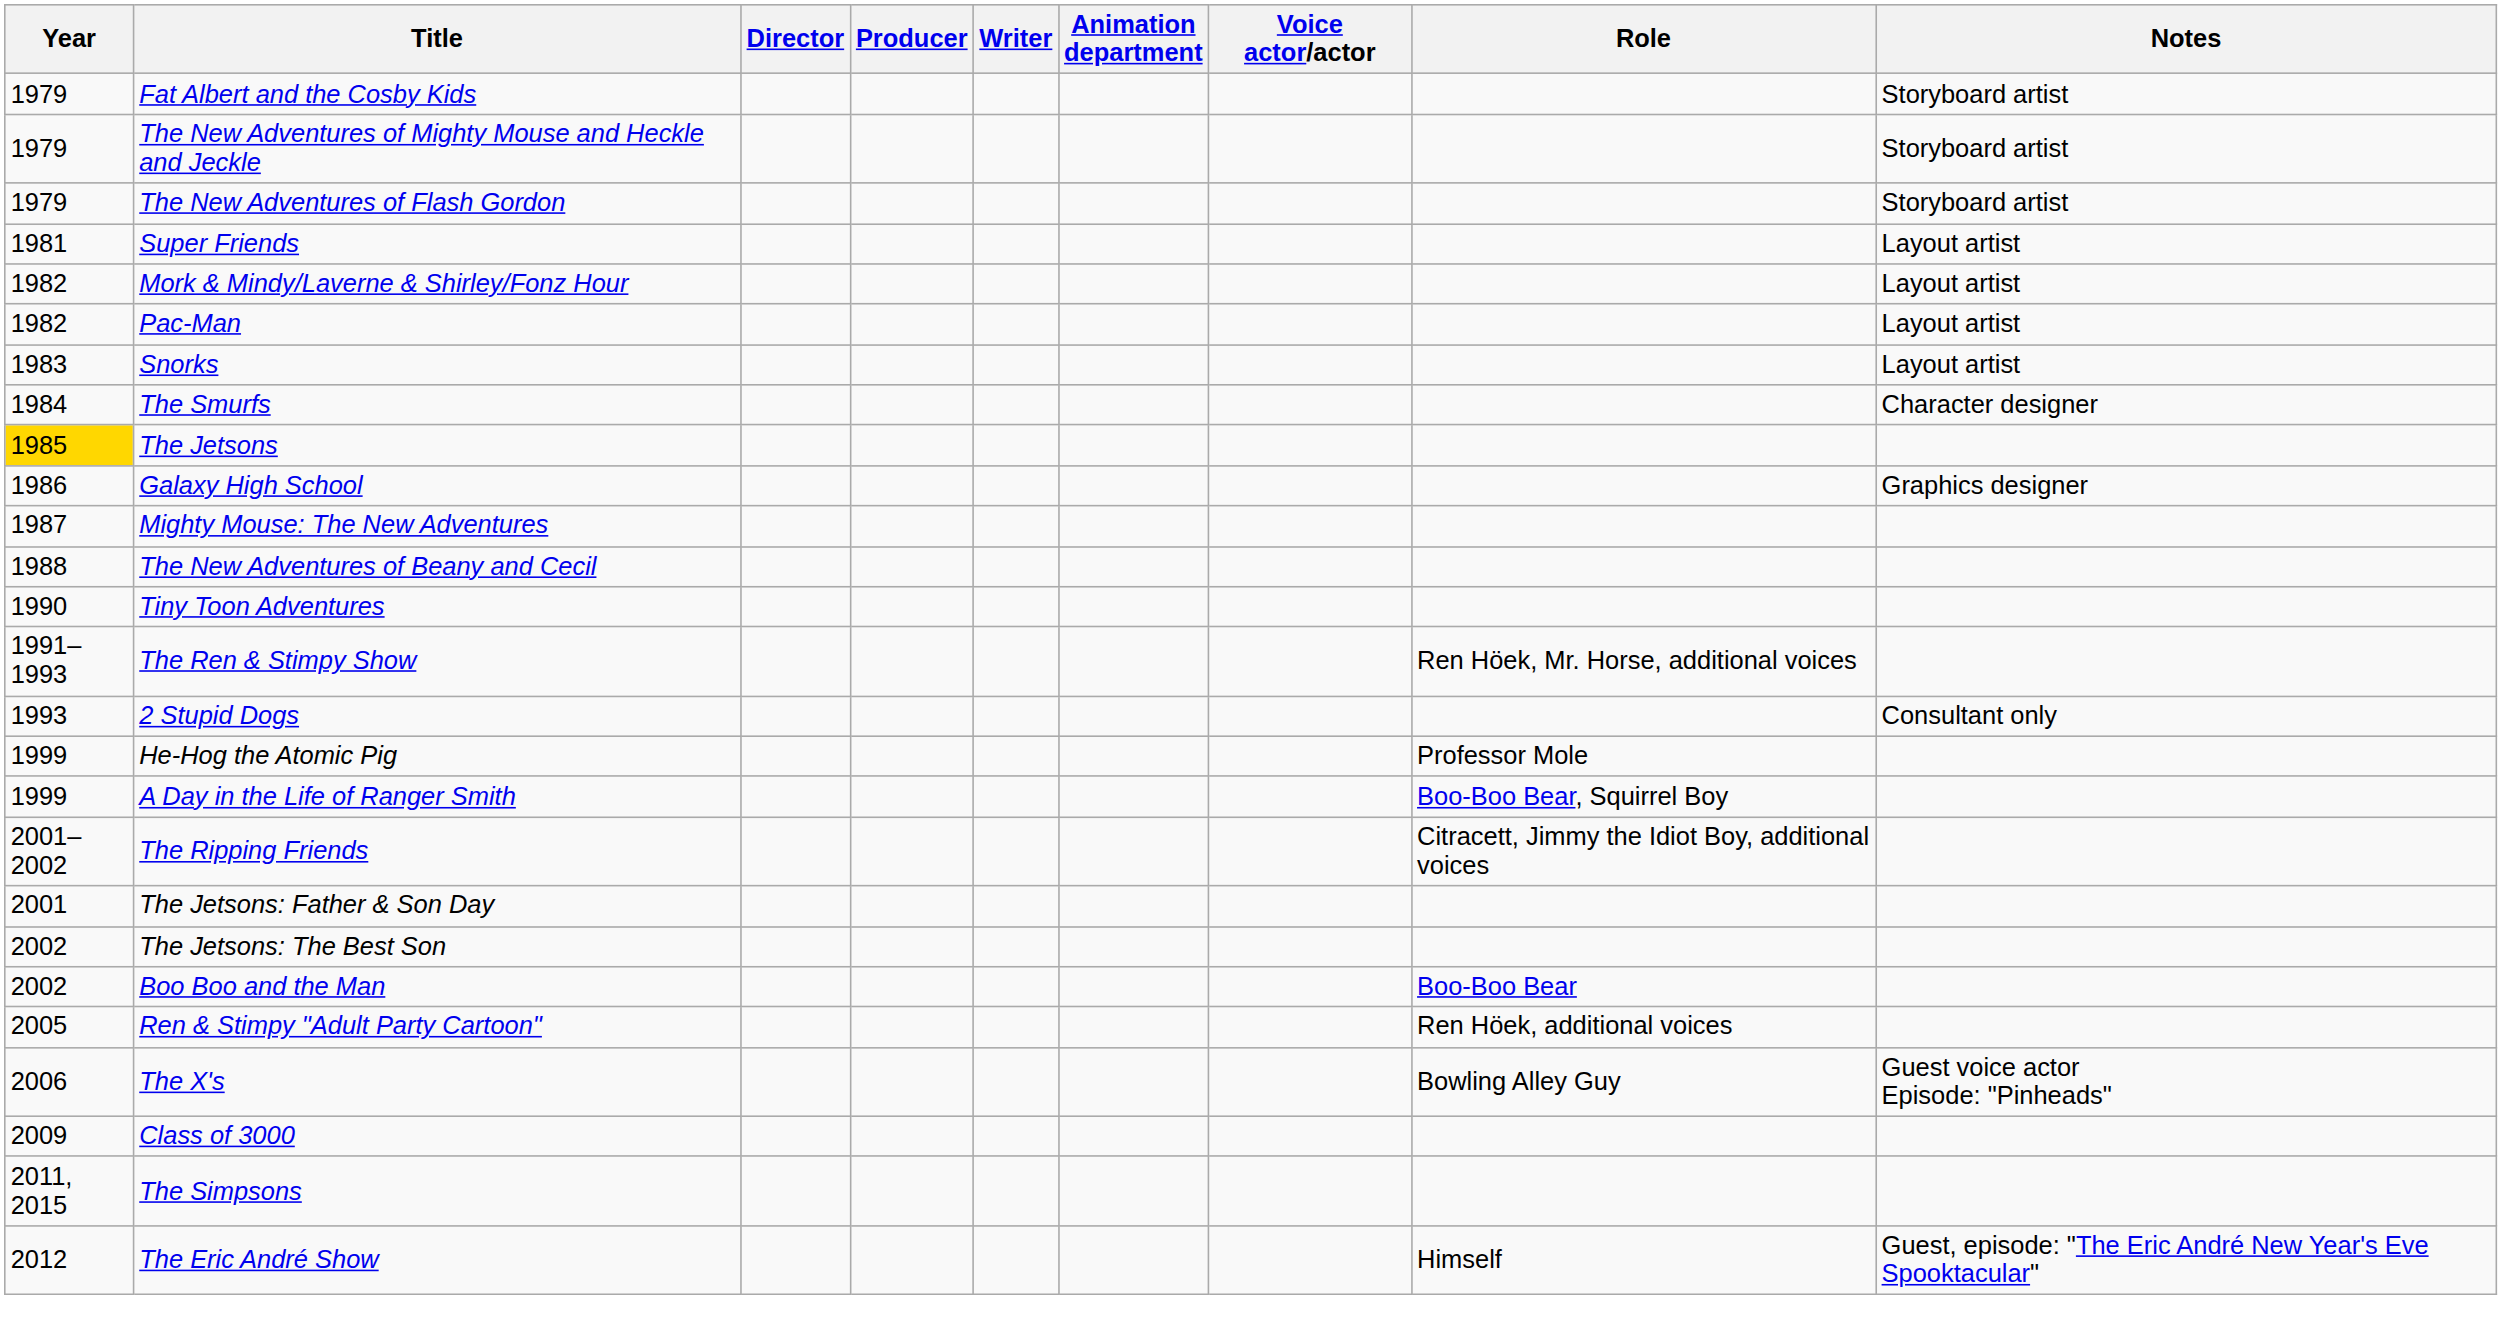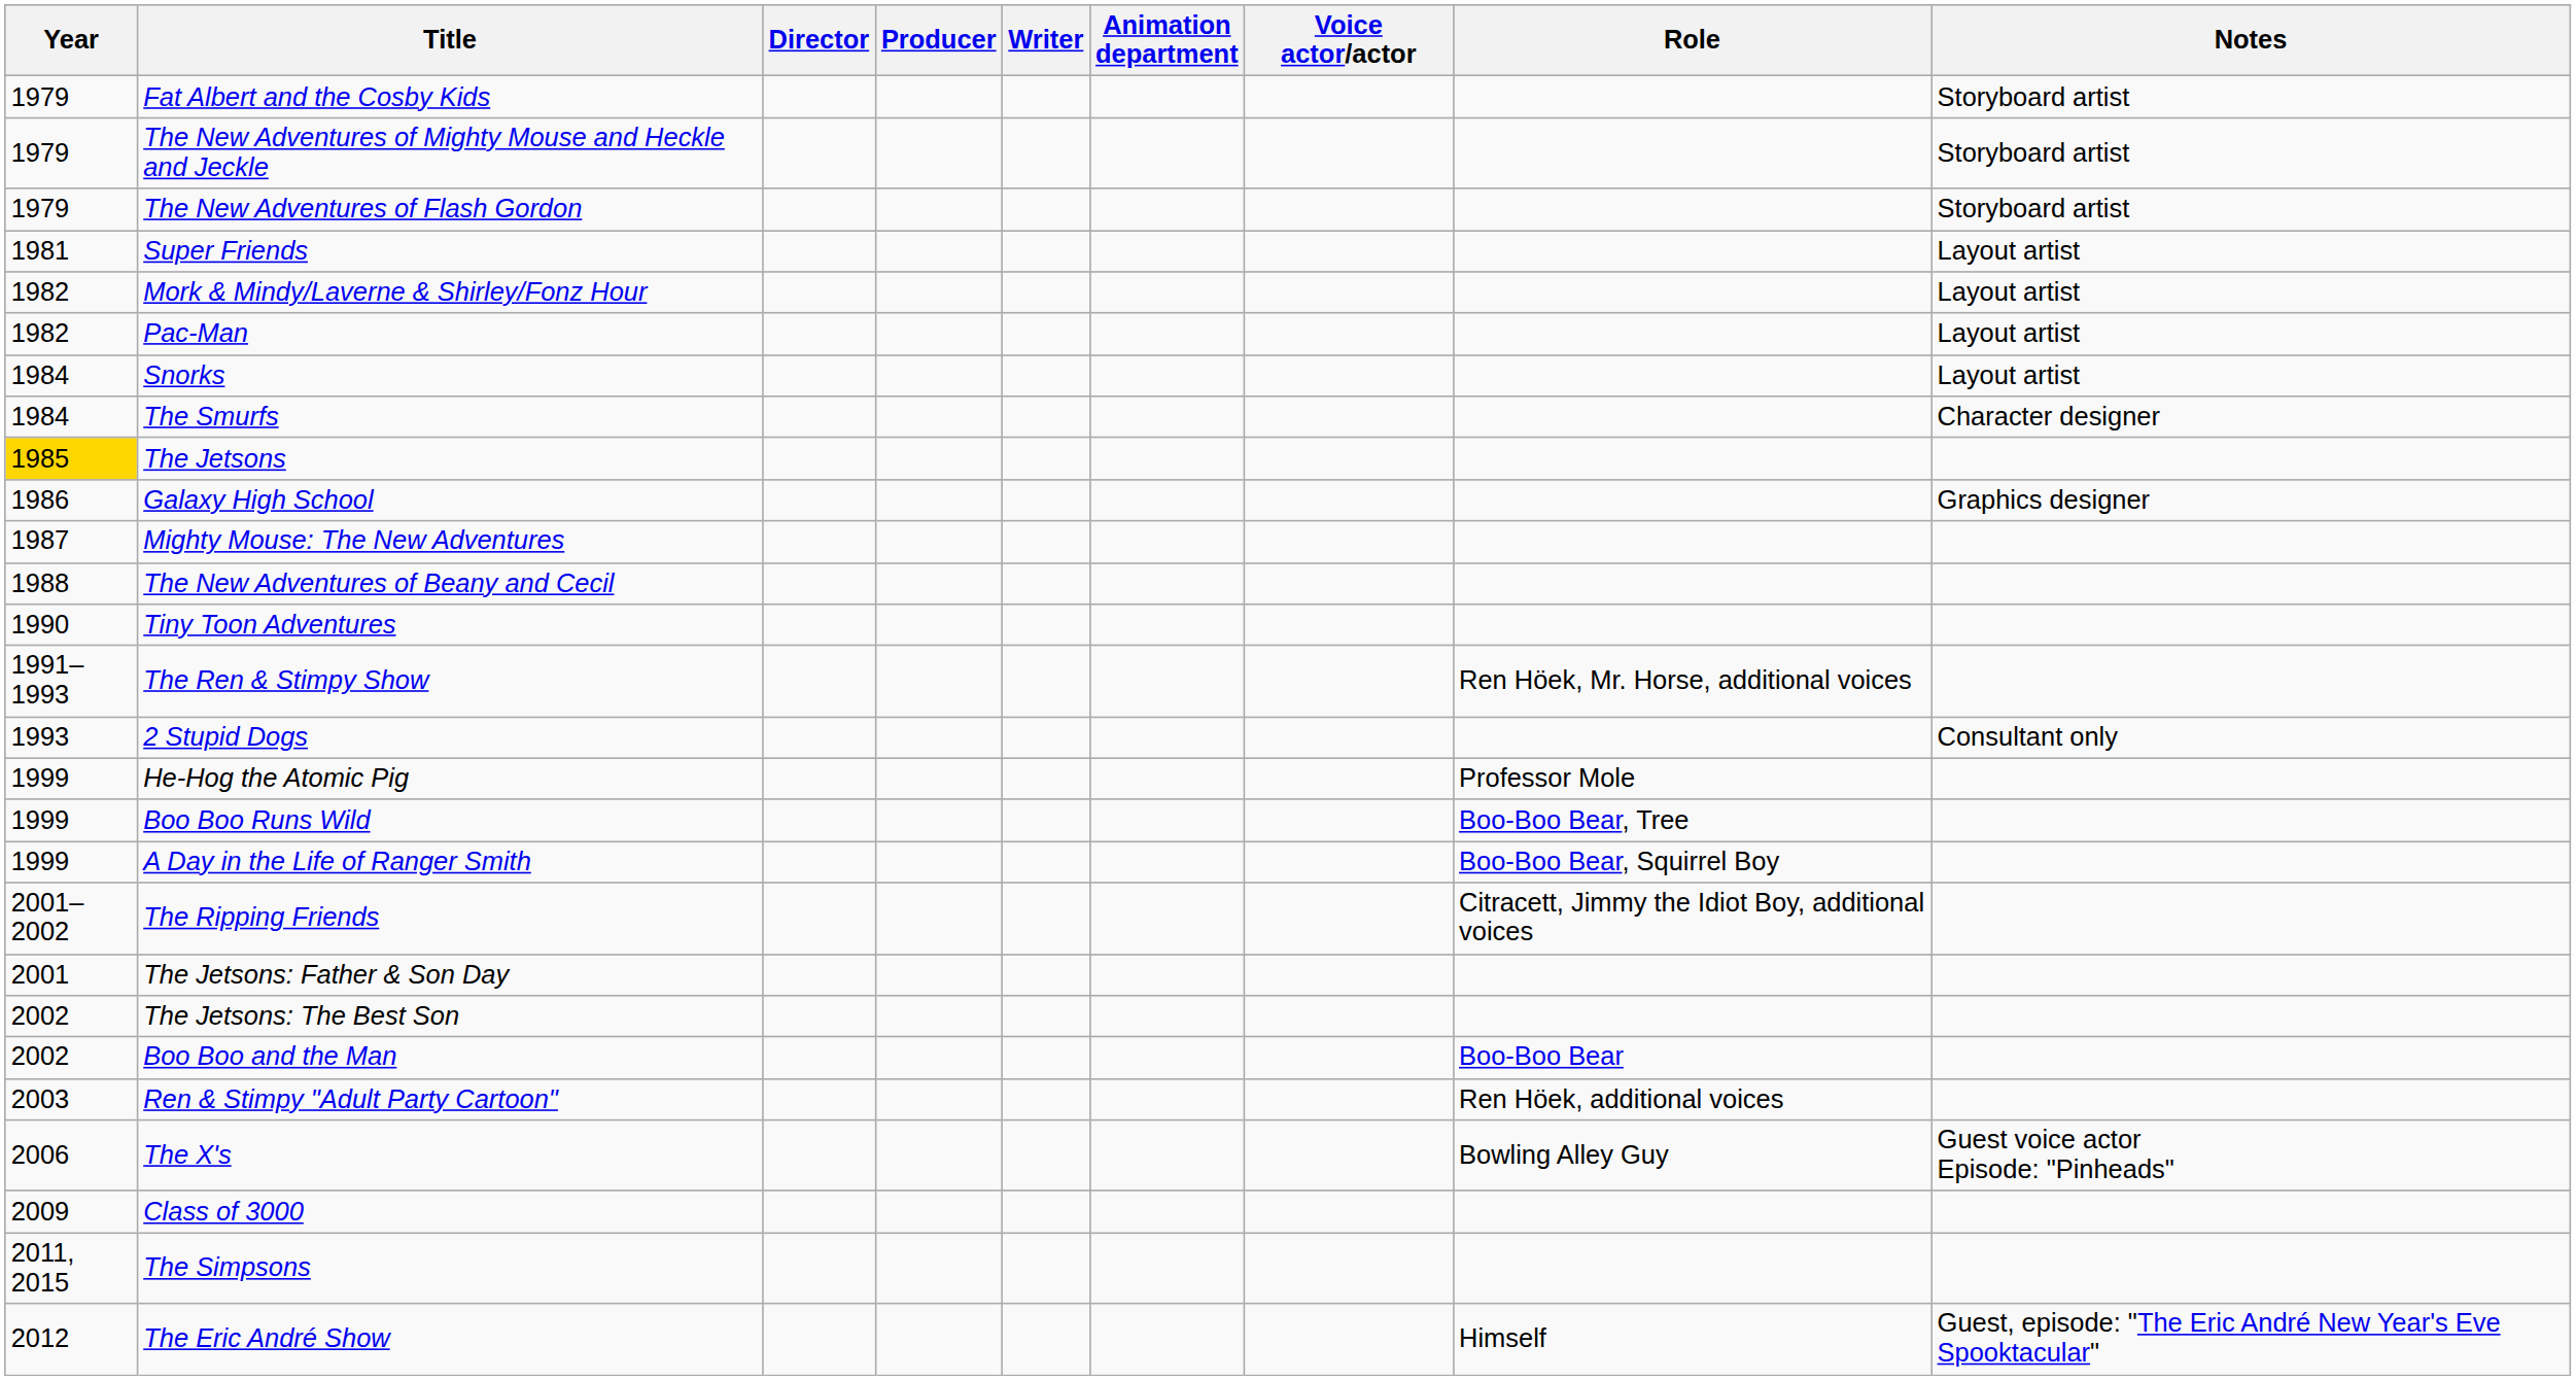Snorks | Year: 1983 -> 1984
+ row: 1999 | Boo Boo Runs Wild | Boo-Boo Bear, Tree
Ren & Stimpy "Adult Party Cartoon" | Year: 2005 -> 2003
